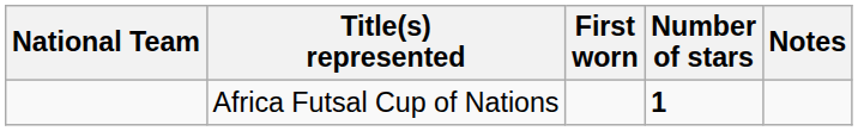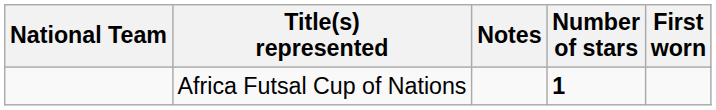columns swapped: First worn <-> Notes
